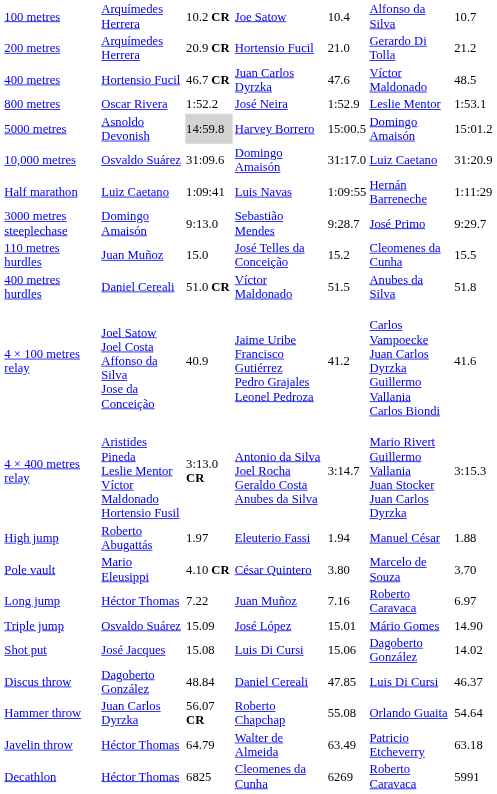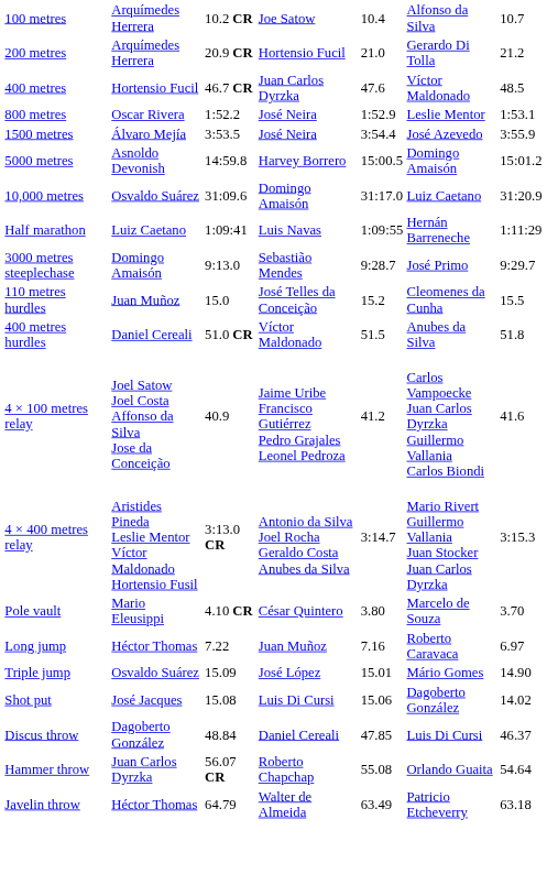+ row: 1500 metres | Álvaro Mejía | 3:53.5 | José Neira | 3:54.4 | José Azevedo | 3:55.9
5000 metres | column 3: lightgrey background -> no background
- row: High jump | Roberto Abugattás | 1.97 | Eleuterio Fassi | 1.94 | Manuel César | 1.88
- row: Decathlon | Héctor Thomas | 6825 | Cleomenes da Cunha | 6269 | Roberto Caravaca | 5991
